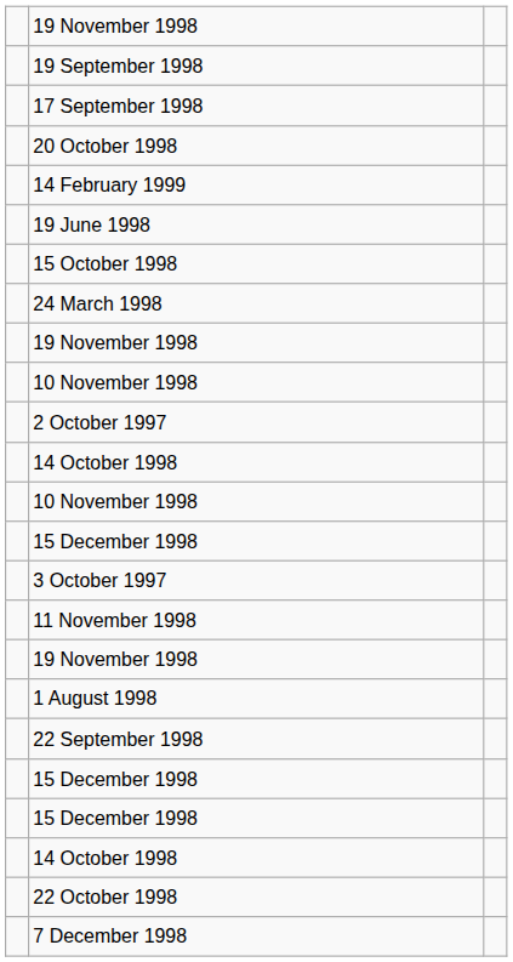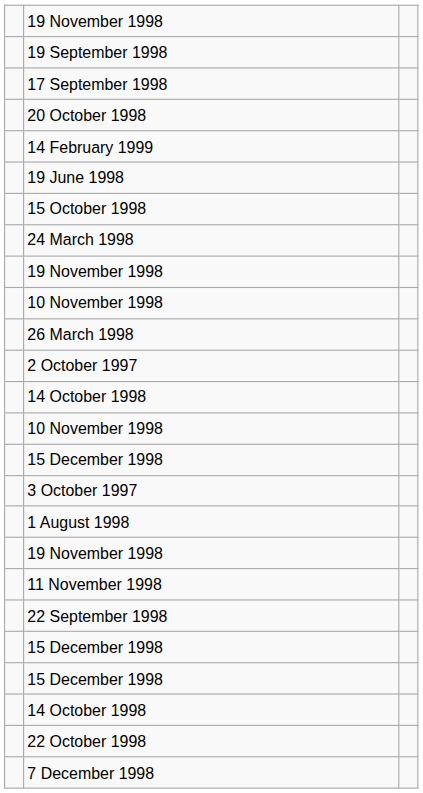+ row: 26 March 1998
rows swapped: 11 November 1998 <-> 1 August 1998
